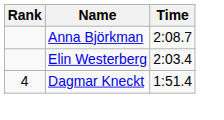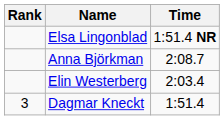+ row: Elsa Lingonblad | 1:51.4 NR
Dagmar Kneckt | Rank: 4 -> 3
